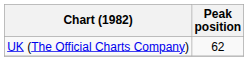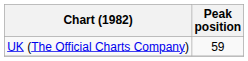UK (The Official Charts Company) | Peak position: 62 -> 59
